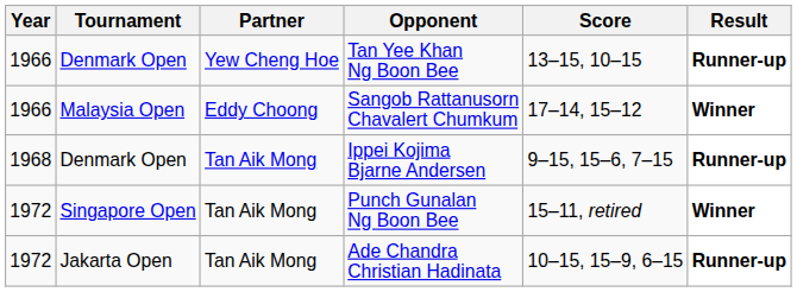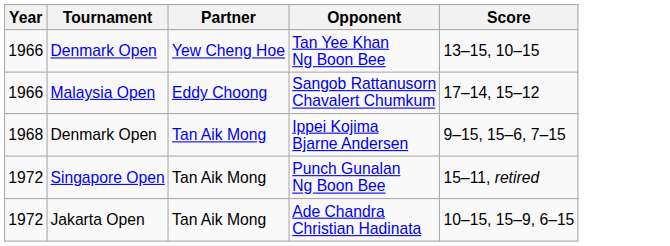- column: Result | Runner-up | Winner | Runner-up | Winner | Runner-up
